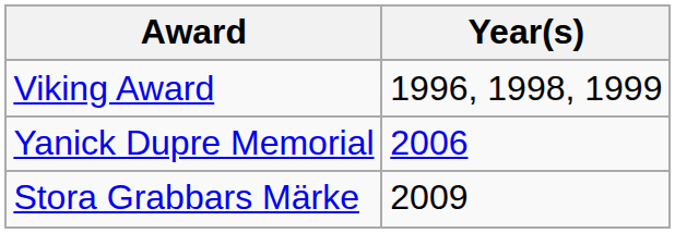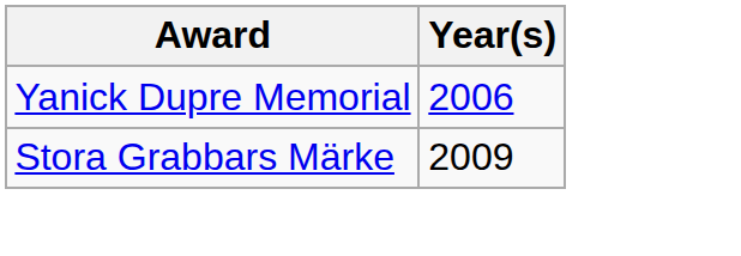- row: Viking Award | 1996, 1998, 1999
